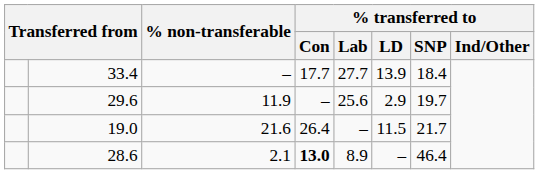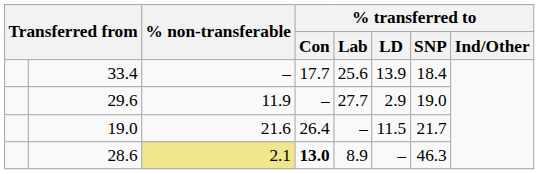33.4 | % transferred to / Lab: 27.7 -> 25.6
29.6 | % transferred to / Lab: 25.6 -> 27.7
29.6 | % transferred to / SNP: 19.7 -> 19.0
28.6 | % non-transferable: no background -> khaki background
28.6 | % transferred to / SNP: 46.4 -> 46.3
